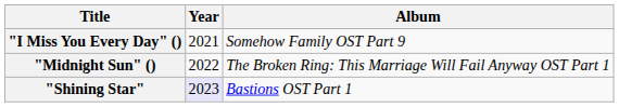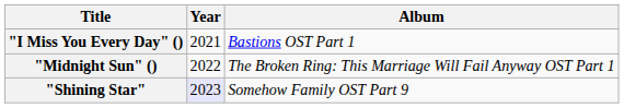"I Miss You Every Day" () | Album: Somehow Family OST Part 9 -> Bastions OST Part 1
"Shining Star" | Album: Bastions OST Part 1 -> Somehow Family OST Part 9
